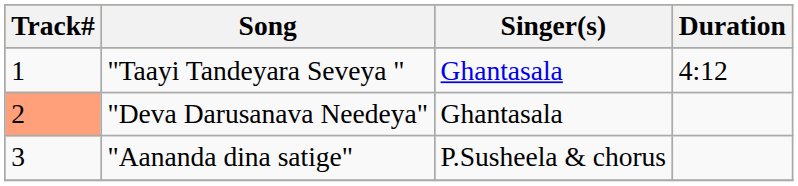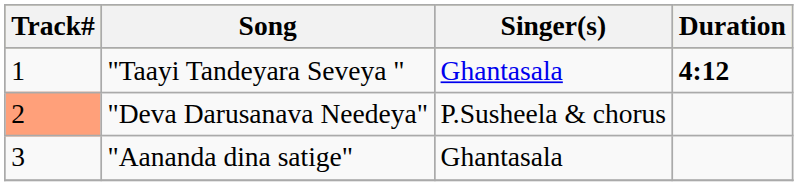"Taayi Tandeyara Seveya " | Duration: normal -> bold
"Deva Darusanava Needeya" | Singer(s): Ghantasala -> P.Susheela & chorus
"Aananda dina satige" | Singer(s): P.Susheela & chorus -> Ghantasala
